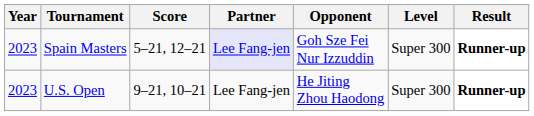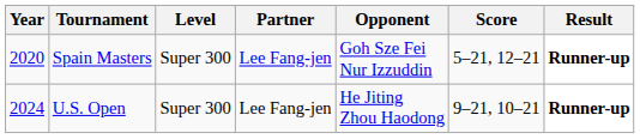columns swapped: Level <-> Score
Spain Masters | Year: 2023 -> 2020
Spain Masters | Partner: lavender background -> no background
U.S. Open | Year: 2023 -> 2024
